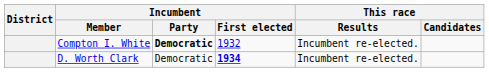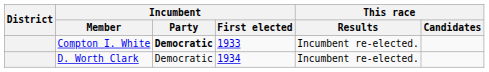Compton I. White | Incumbent / First elected: 1932 -> 1933
D. Worth Clark | Incumbent / First elected: bold -> normal
